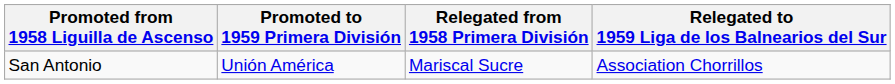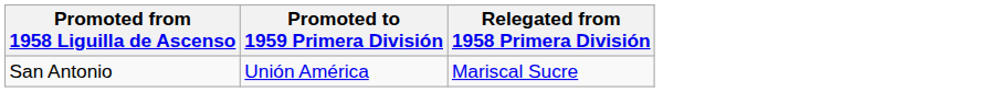- column: Relegated to 1959 Liga de los Balnearios del Sur | Association Chorrillos
